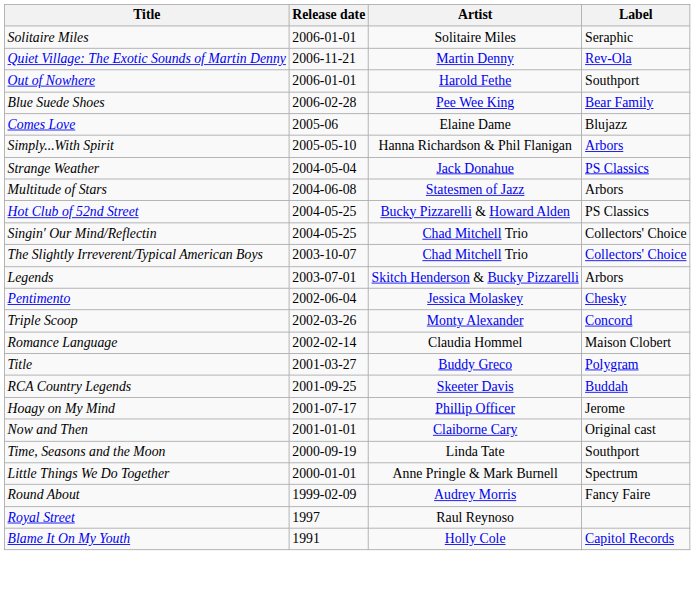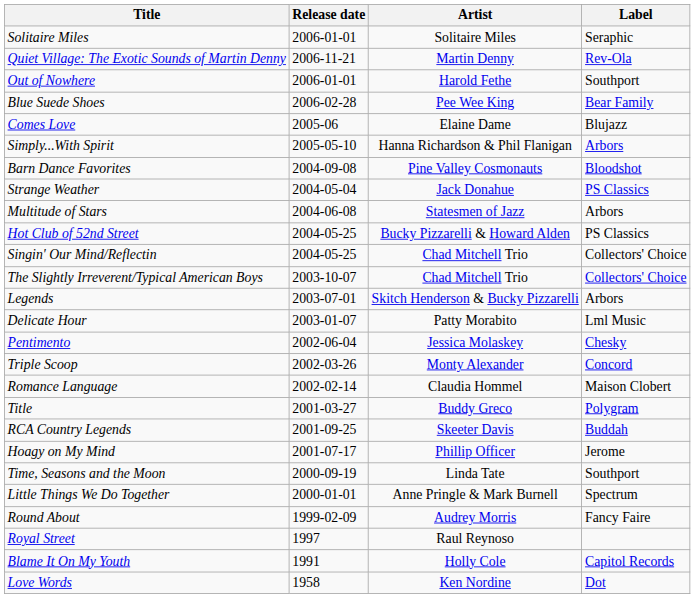+ row: Barn Dance Favorites | 2004-09-08 | Pine Valley Cosmonauts | Bloodshot
+ row: Delicate Hour | 2003-01-07 | Patty Morabito | Lml Music
- row: Now and Then | 2001-01-01 | Claiborne Cary | Original cast
+ row: Love Words | 1958 | Ken Nordine | Dot
